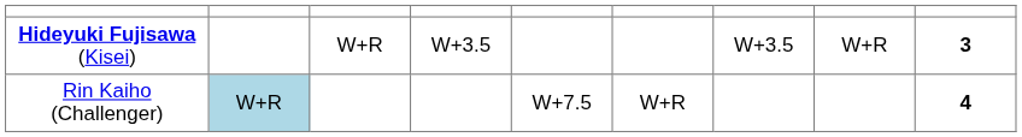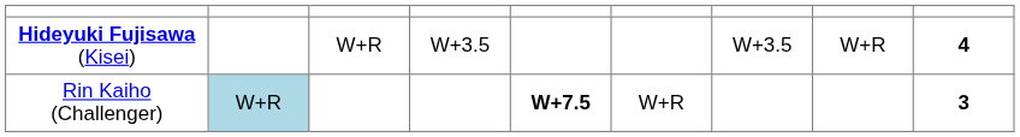Hideyuki Fujisawa (Kisei) | column 9: 3 -> 4
Rin Kaiho (Challenger) | column 5: normal -> bold
Rin Kaiho (Challenger) | column 9: 4 -> 3
